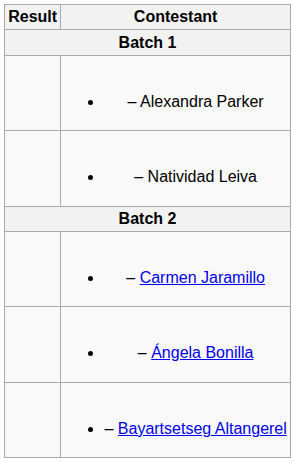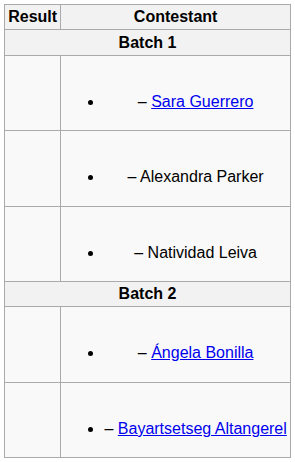+ row: – Sara Guerrero
- row: – Carmen Jaramillo
